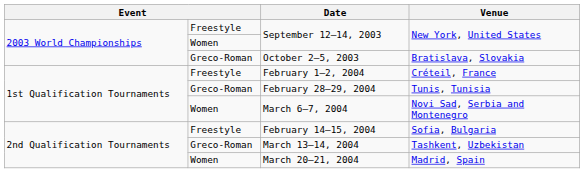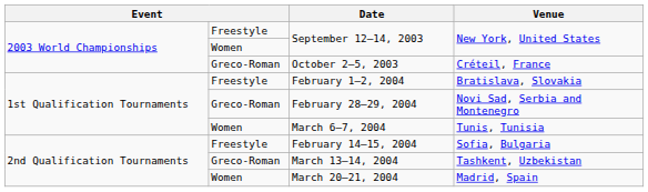October 2–5, 2003 | Venue: Bratislava, Slovakia -> Créteil, France
February 1–2, 2004 | Venue: Créteil, France -> Bratislava, Slovakia
February 28–29, 2004 | Venue: Tunis, Tunisia -> Novi Sad, Serbia and Montenegro
March 6–7, 2004 | Venue: Novi Sad, Serbia and Montenegro -> Tunis, Tunisia
